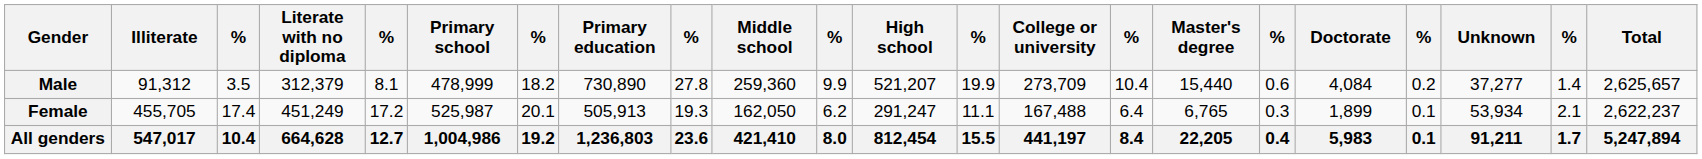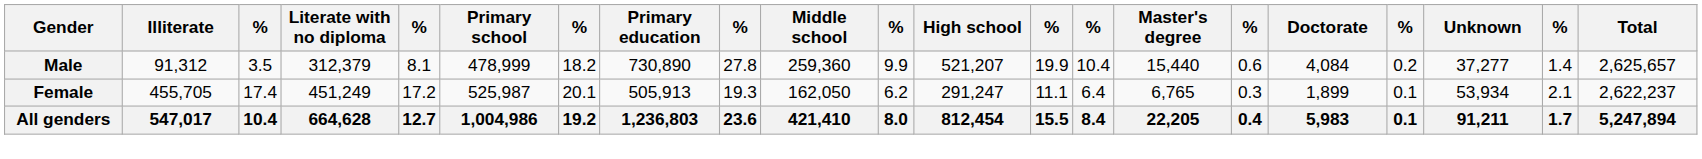- column: College or university | 273,709 | 167,488 | 441,197
